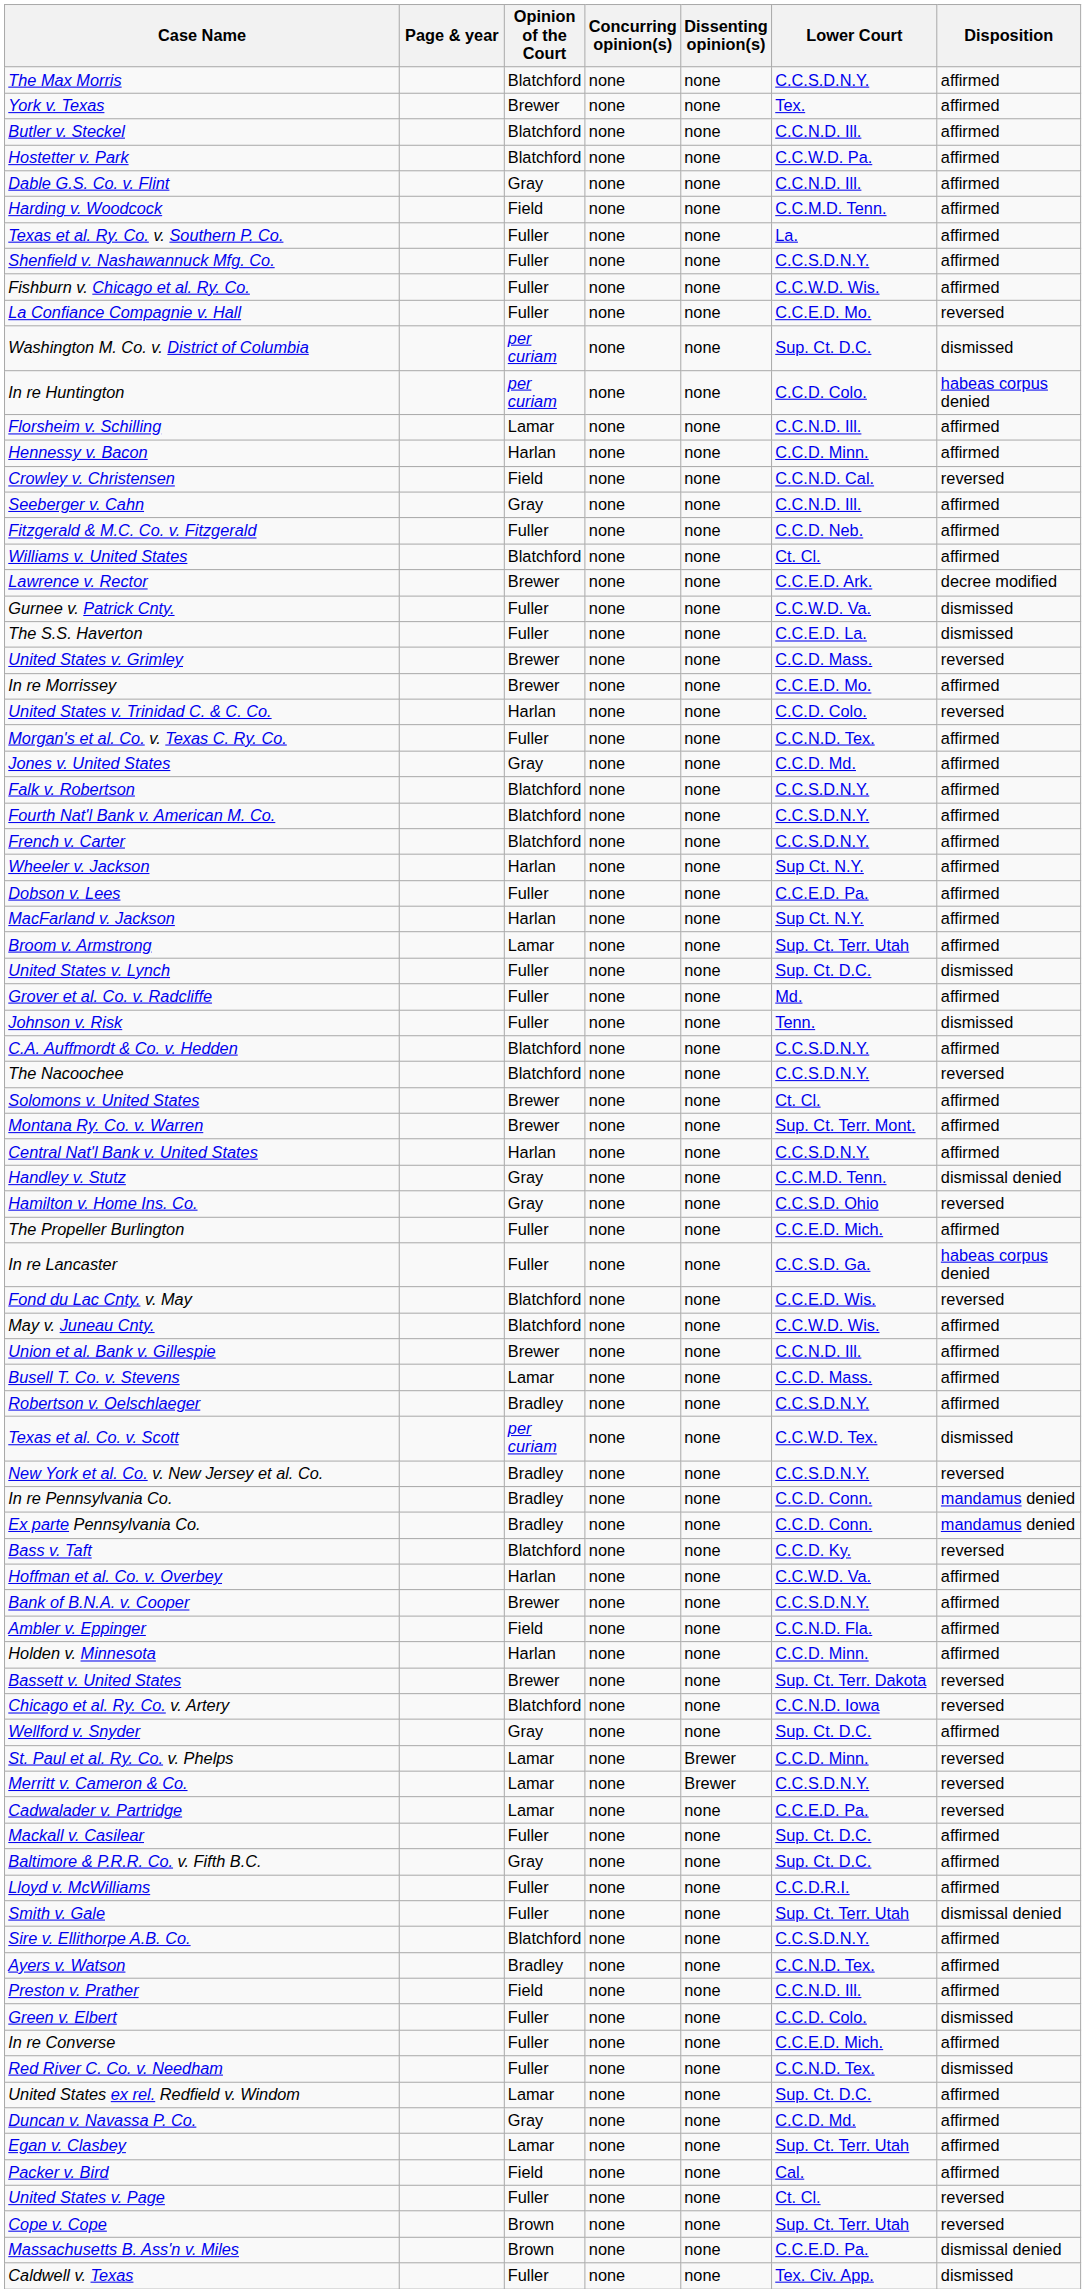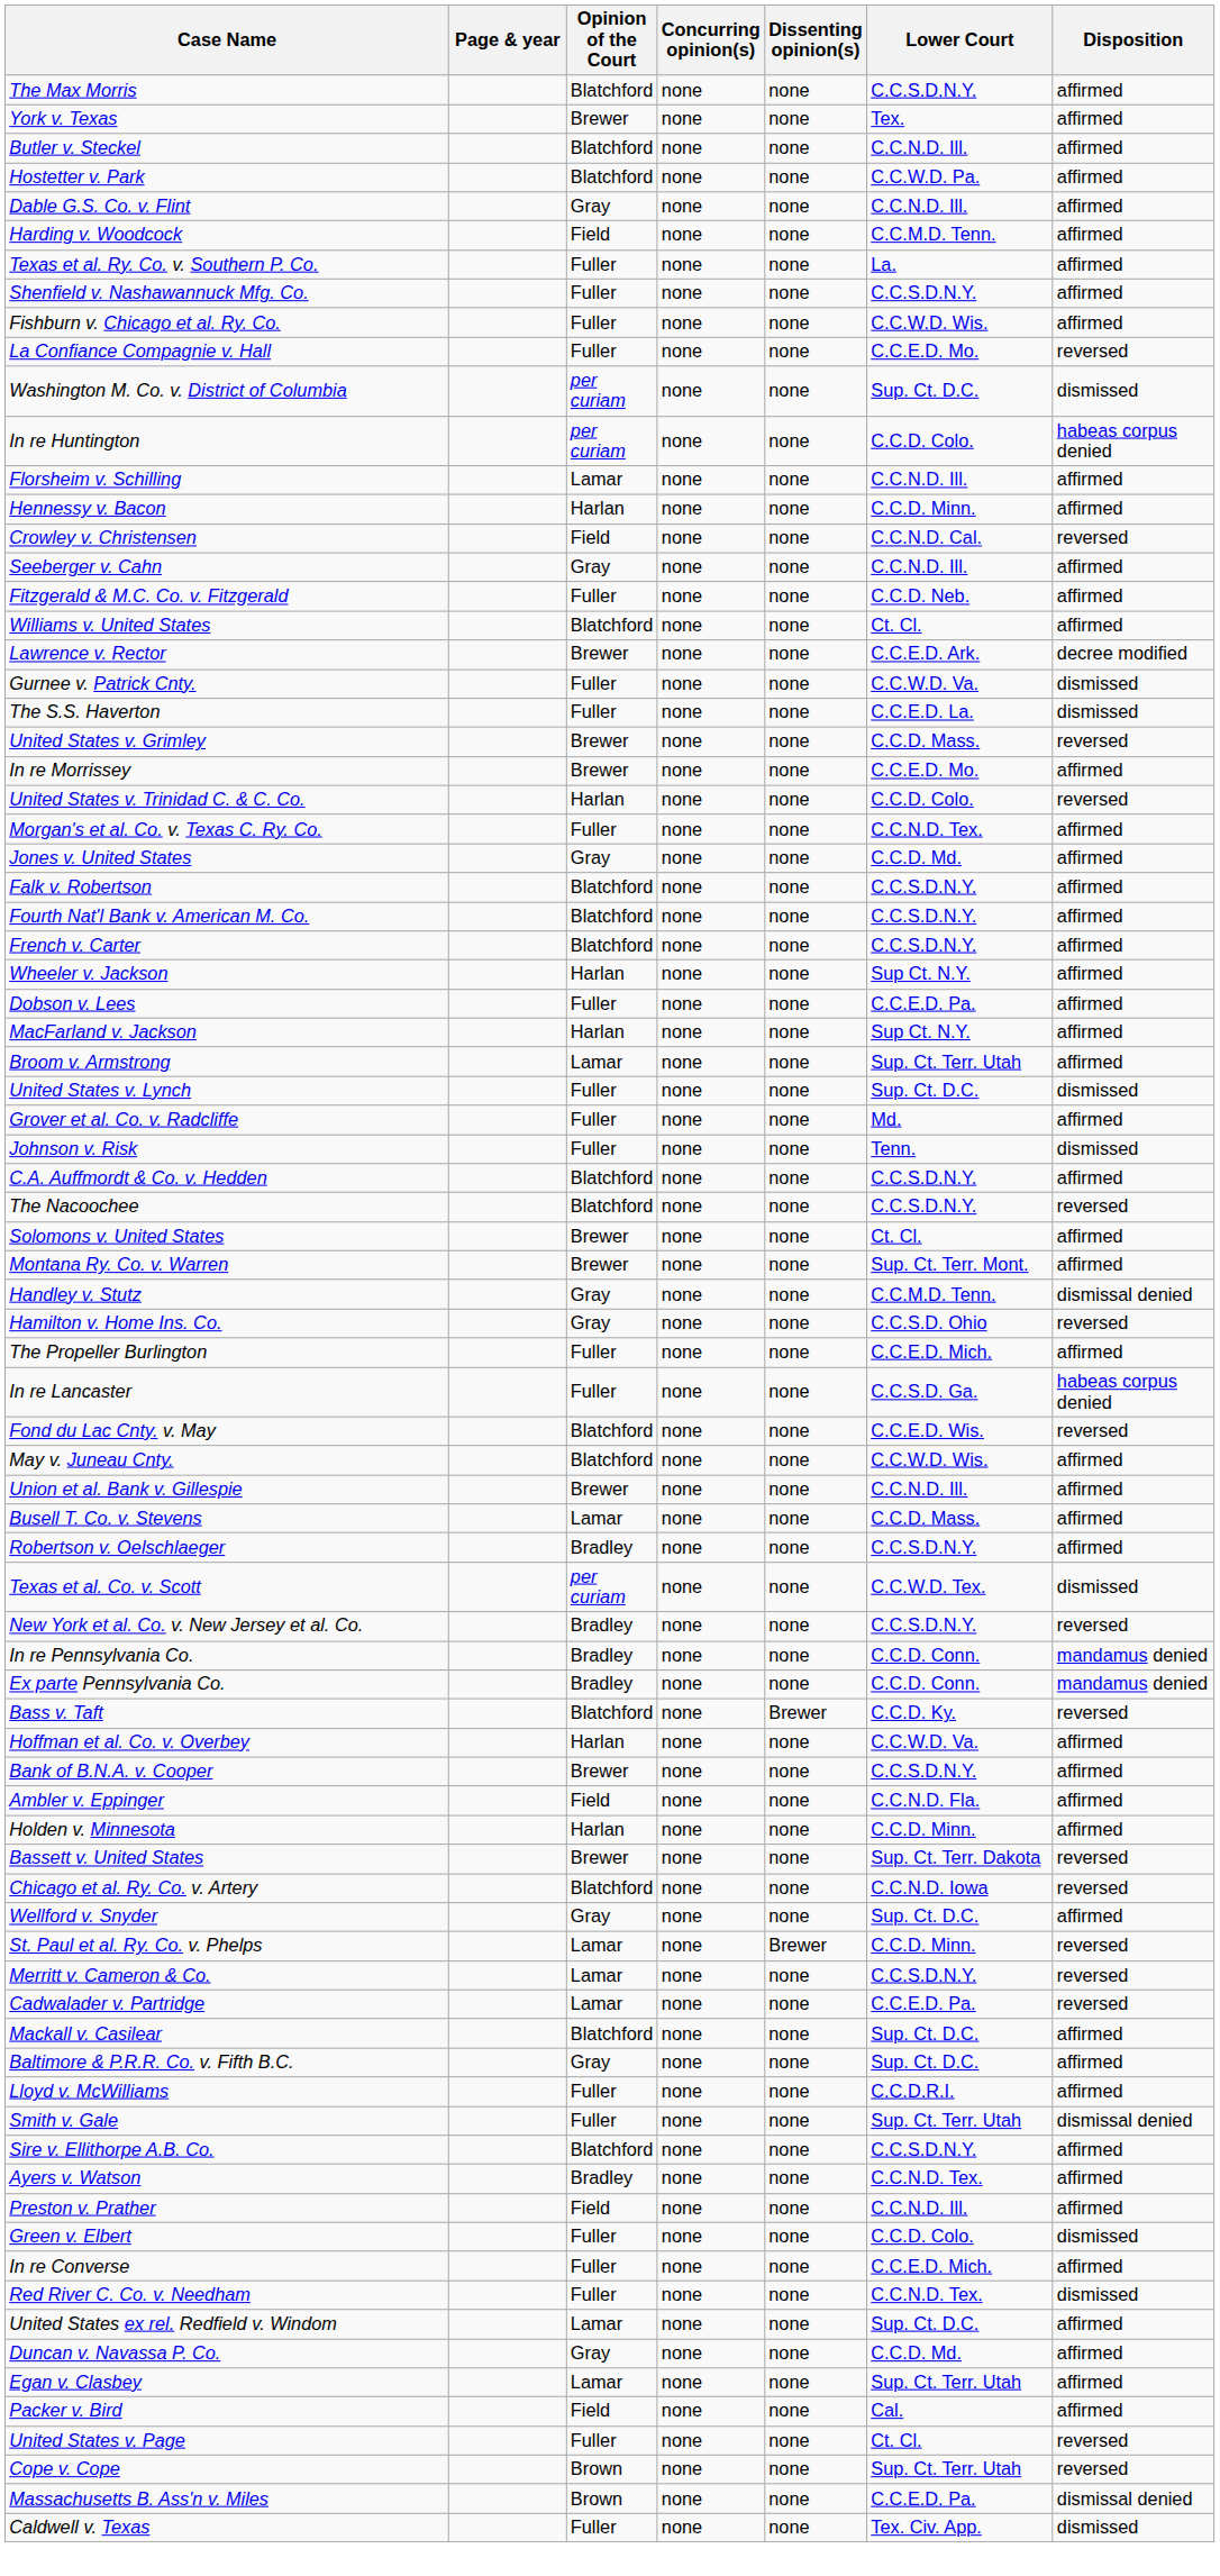- row: Central Nat'l Bank v. United States | Harlan | none | none | C.C.S.D.N.Y. | affirmed
Bass v. Taft | Dissenting opinion(s): none -> Brewer
Merritt v. Cameron & Co. | Dissenting opinion(s): Brewer -> none
Mackall v. Casilear | Opinion of the Court: Fuller -> Blatchford
